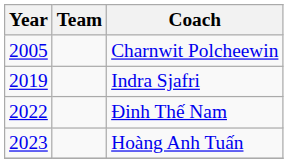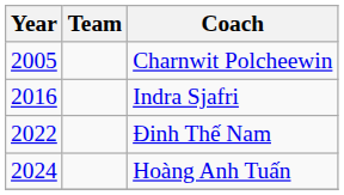Indra Sjafri | Year: 2019 -> 2016
Hoàng Anh Tuấn | Year: 2023 -> 2024
